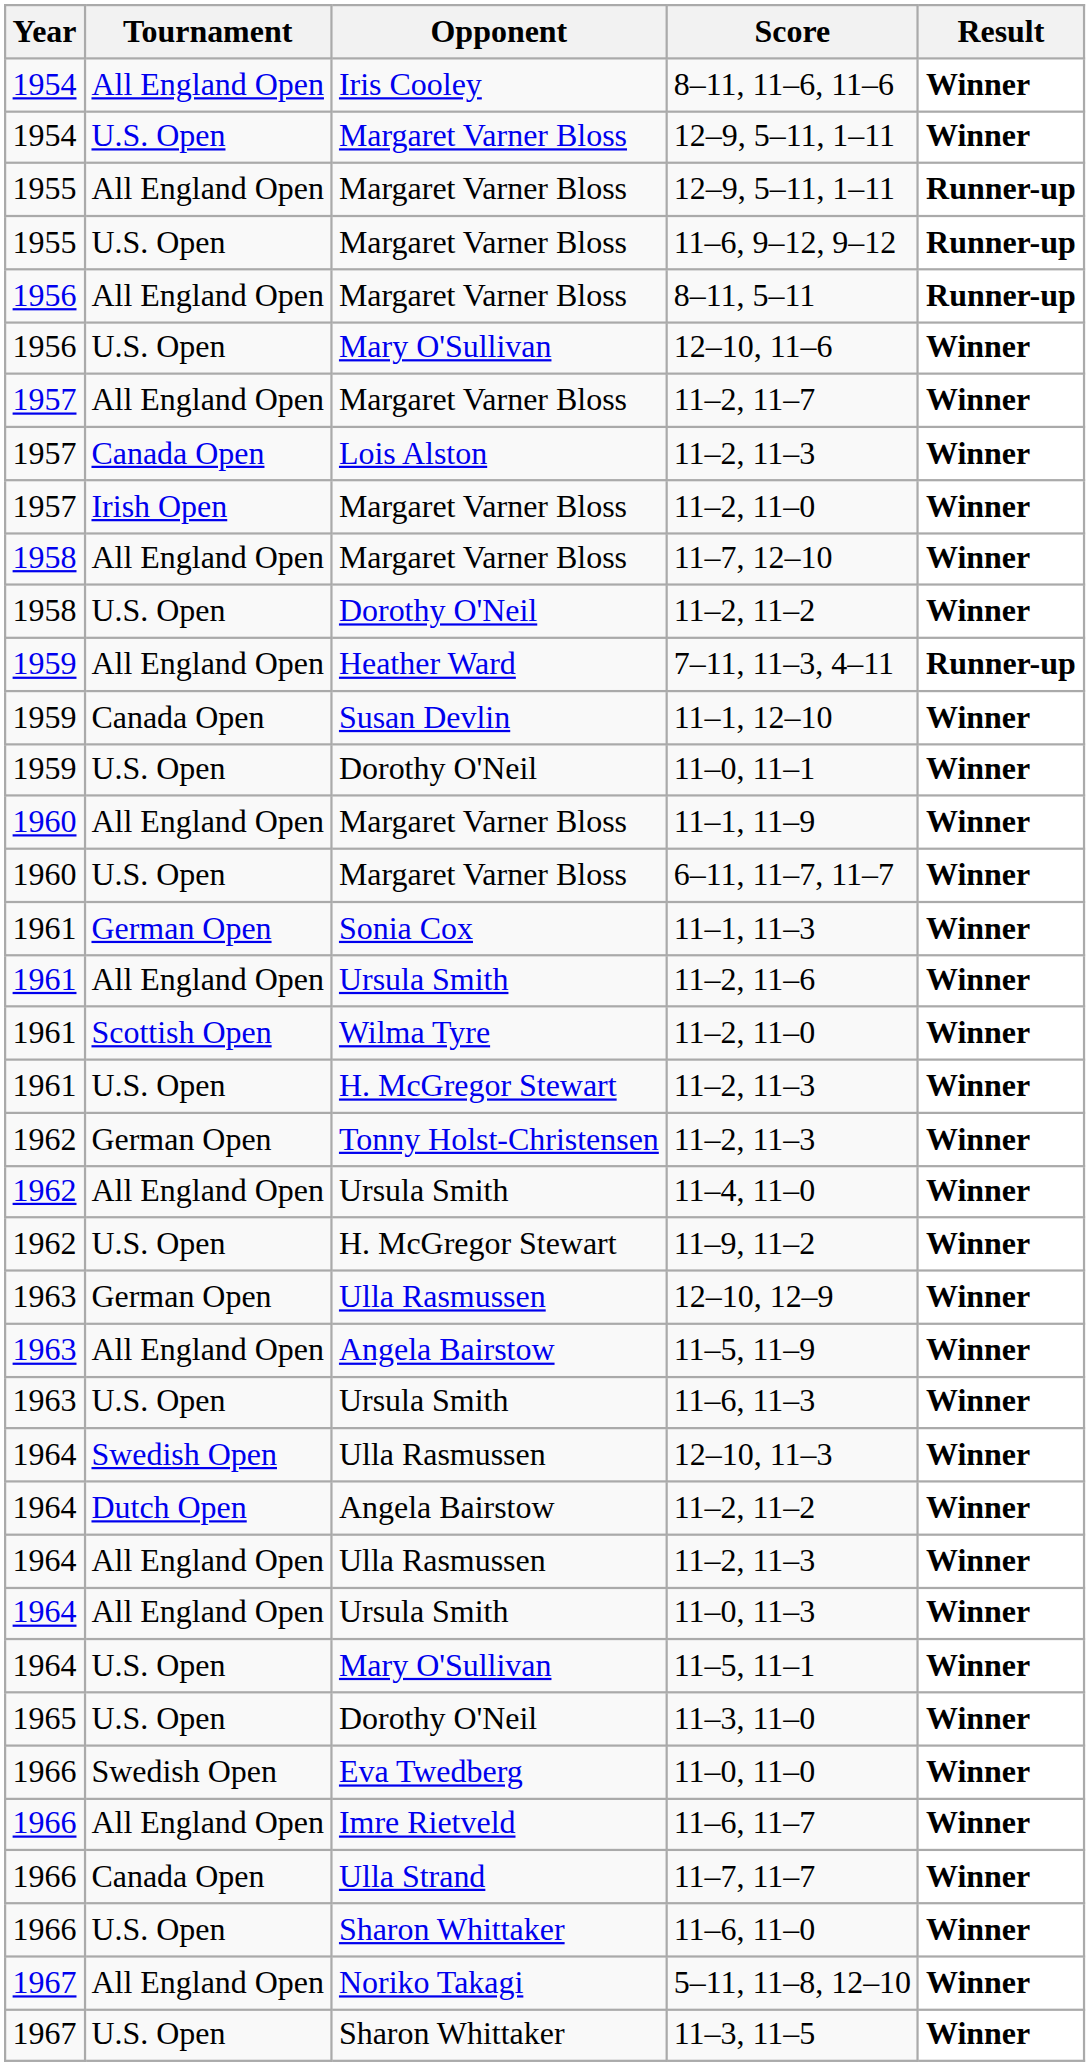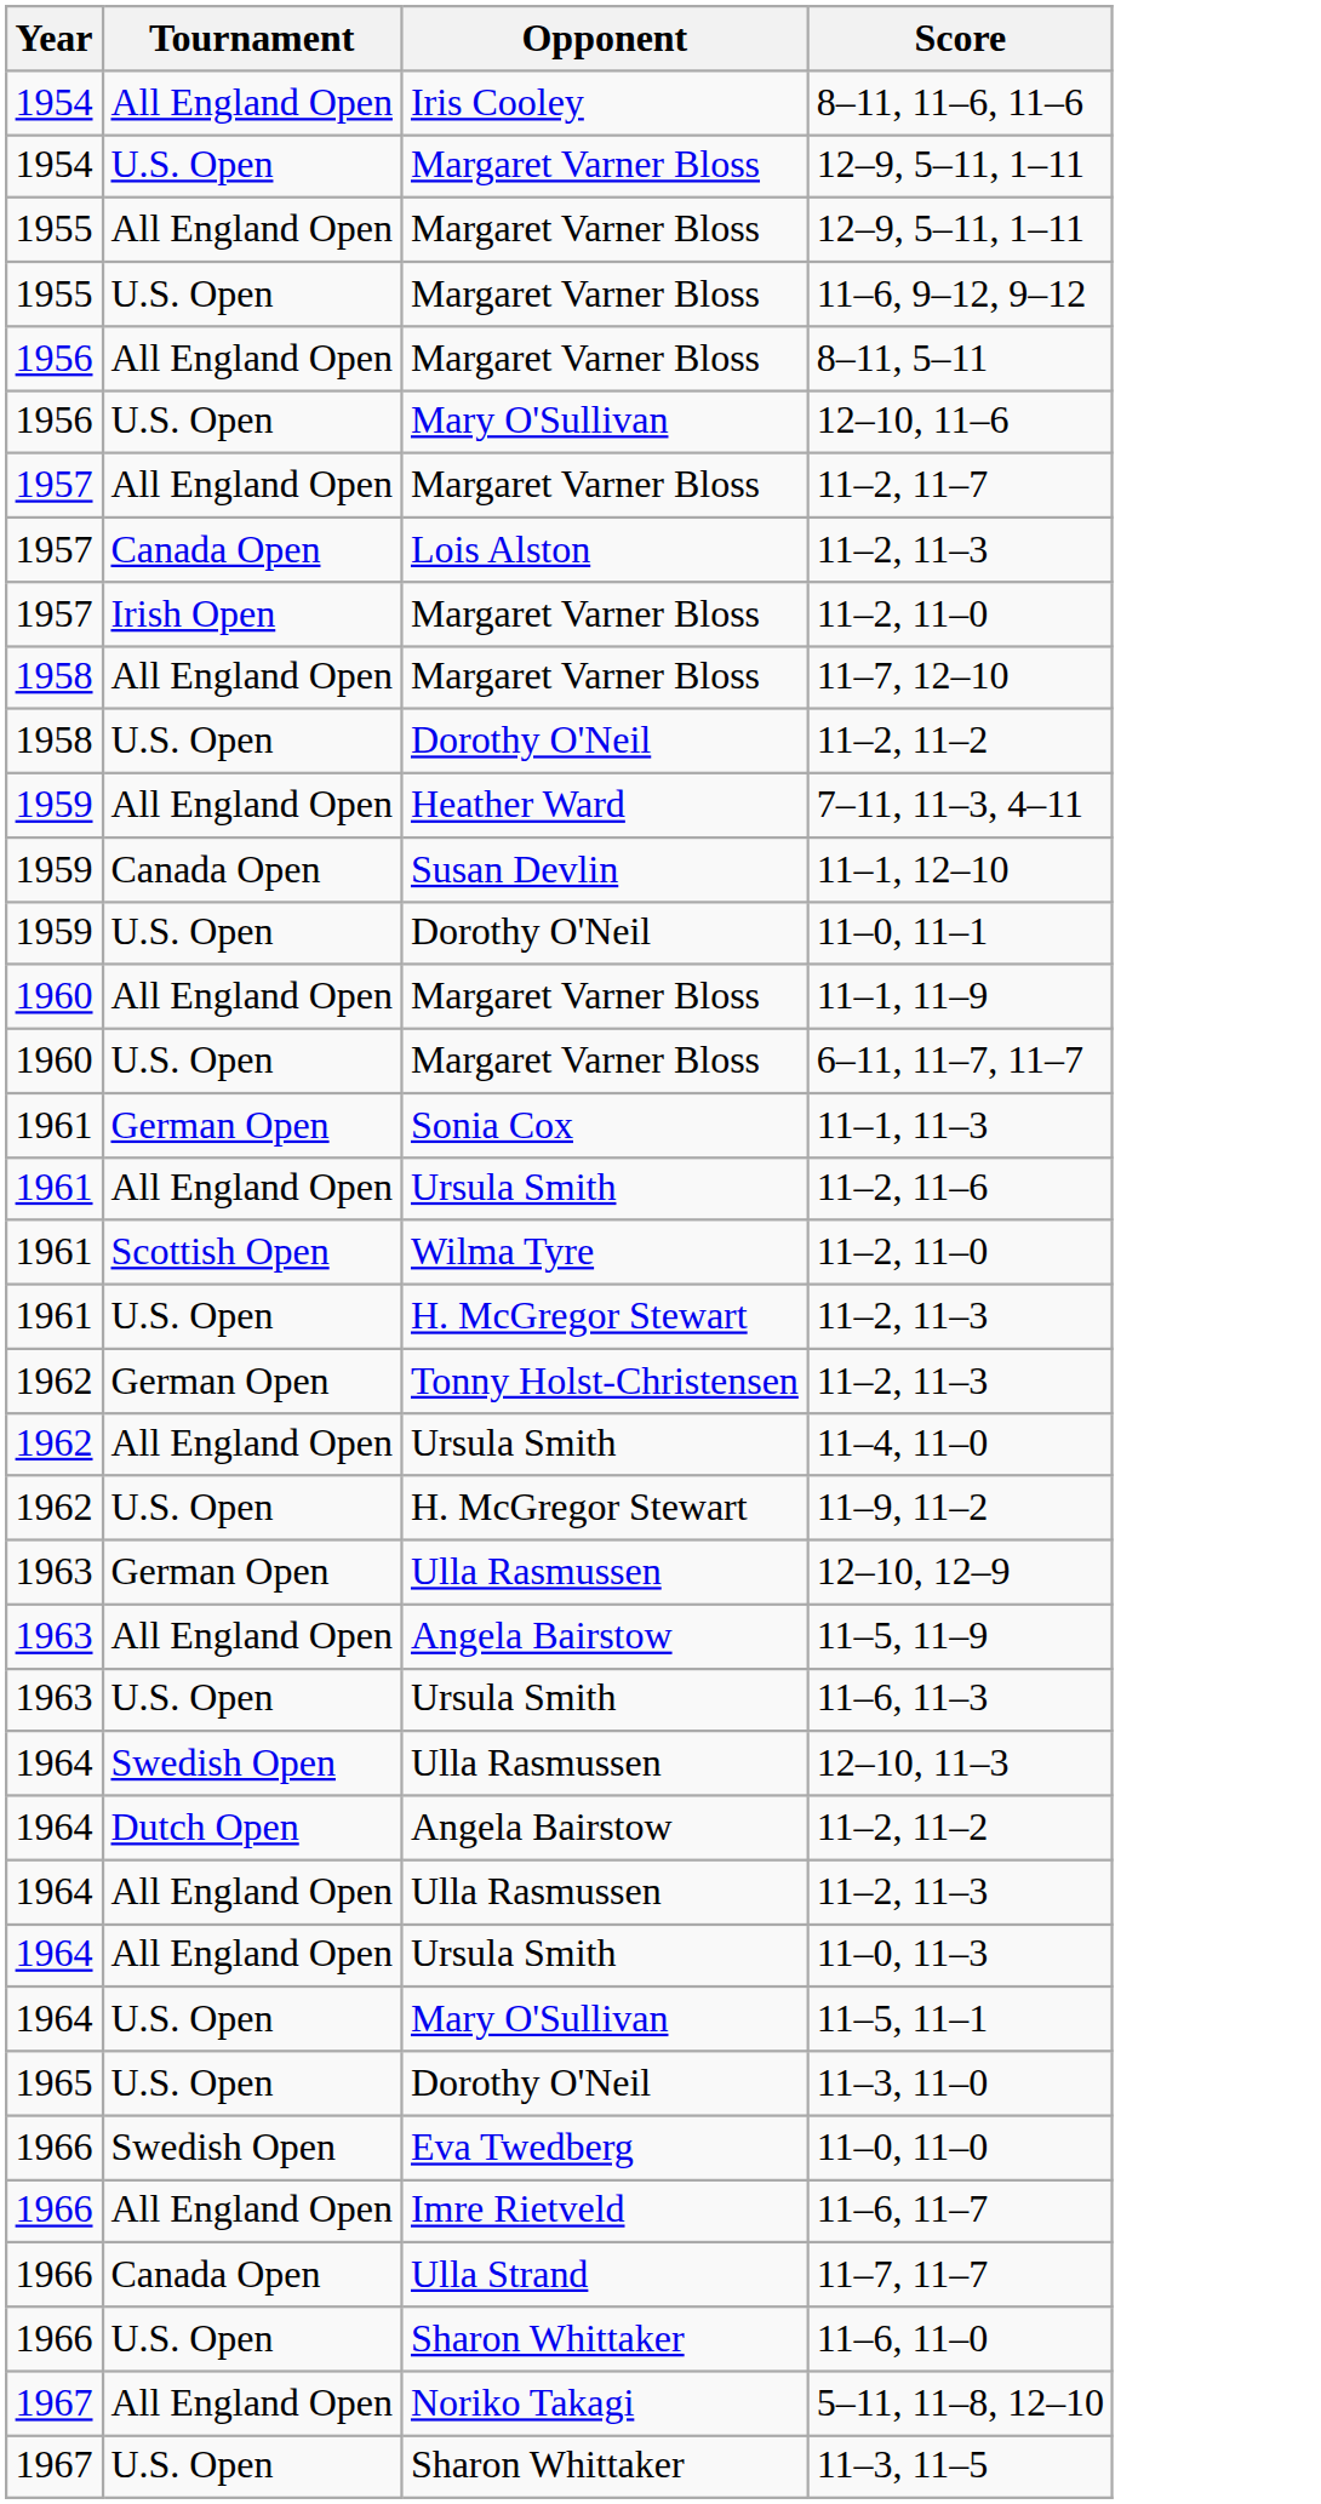- column: Result | Winner | Winner | Runner-up | Runner-up | Runner-up | Winner | Winner | Winner | Winner | Winner | Winner | Runner-up | Winner | Winner | Winner | Winner | Winner | Winner | Winner | Winner | Winner | Winner | Winner | Winner | Winner | Winner | Winner | Winner | Winner | Winner | Winner | Winner | Winner | Winner | Winner | Winner | Winner | Winner
